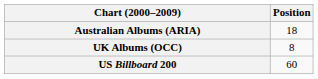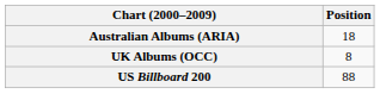US Billboard 200 | Position: 60 -> 88
